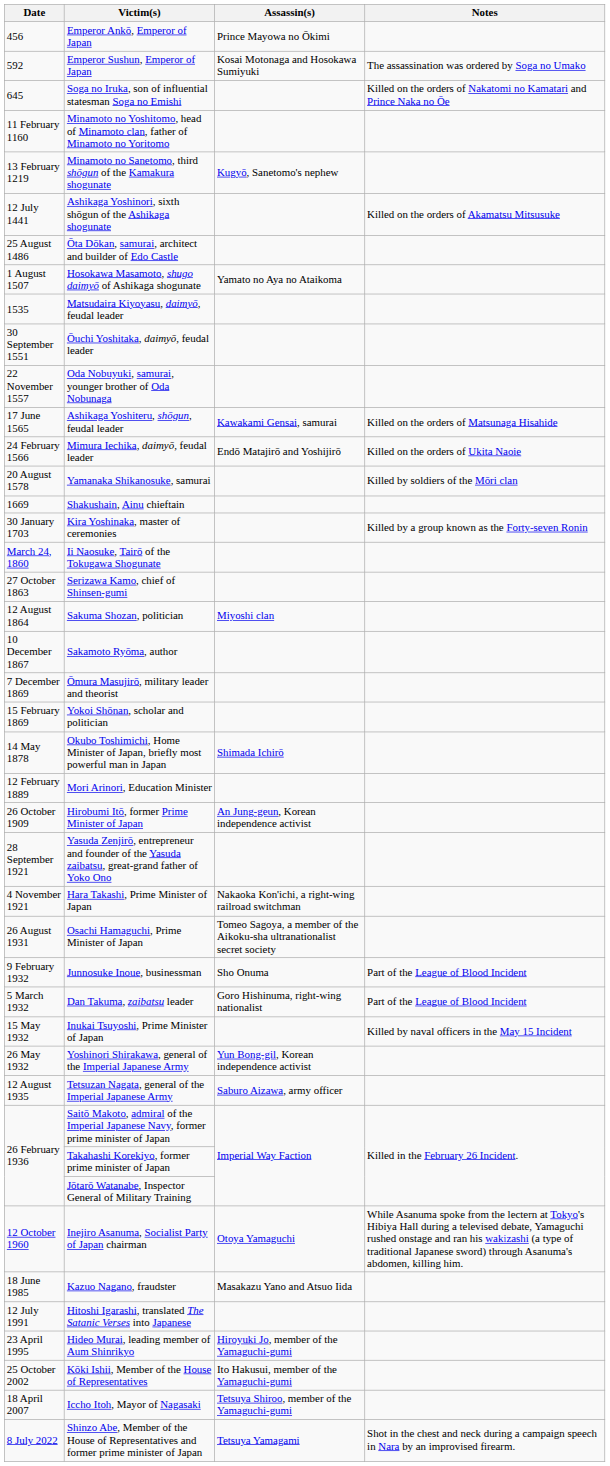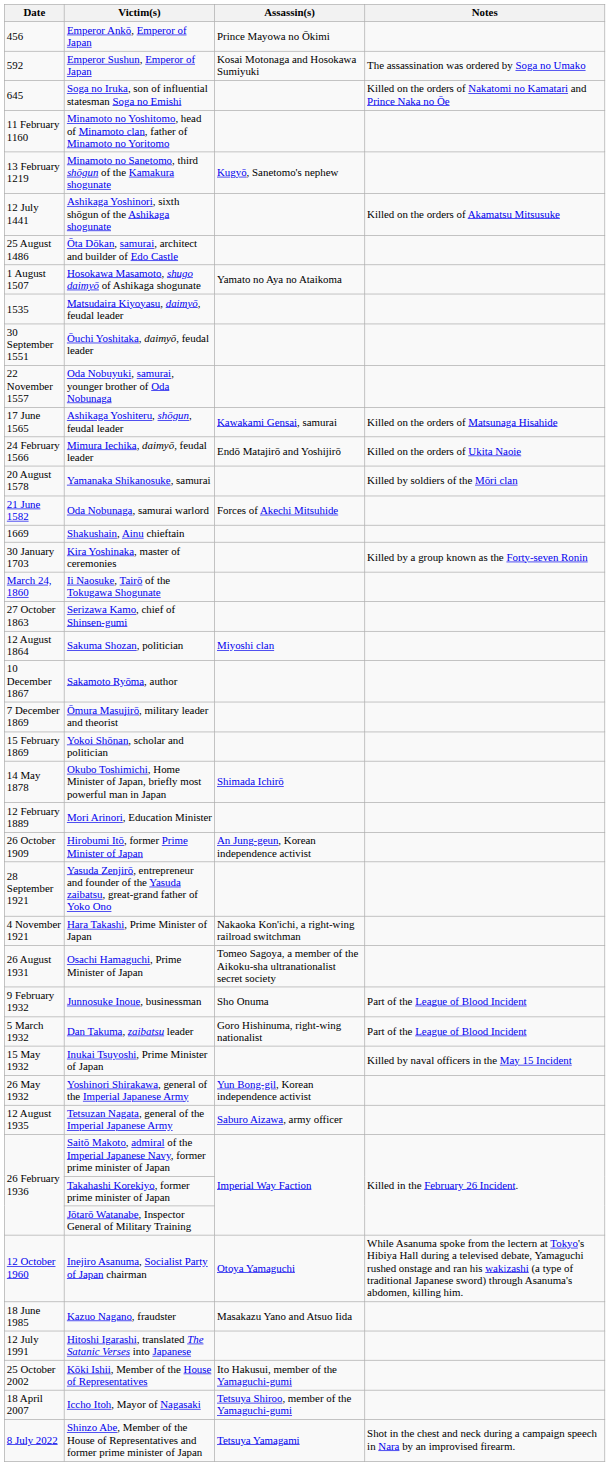+ row: 21 June 1582 | Oda Nobunaga, samurai warlord | Forces of Akechi Mitsuhide
- row: 23 April 1995 | Hideo Murai, leading member of Aum Shinrikyo | Hiroyuki Jo, member of the Yamaguchi-gumi
